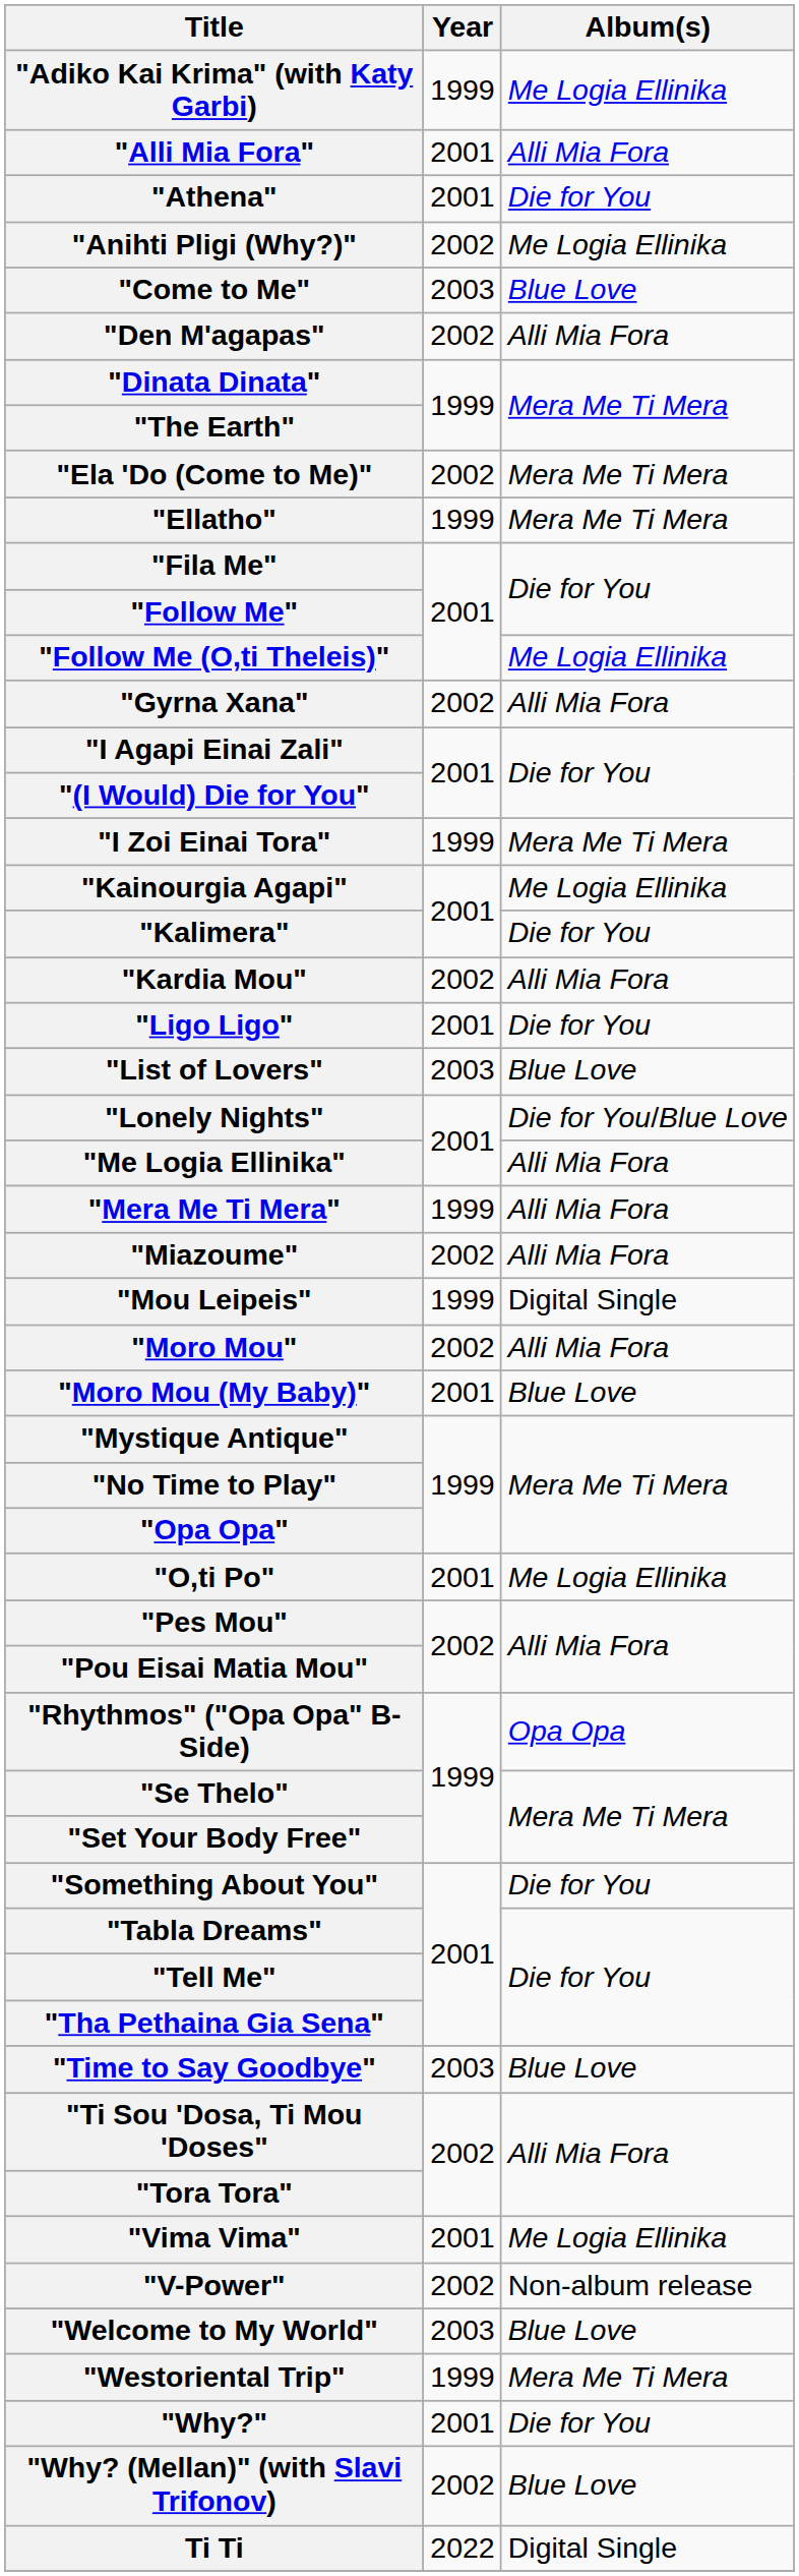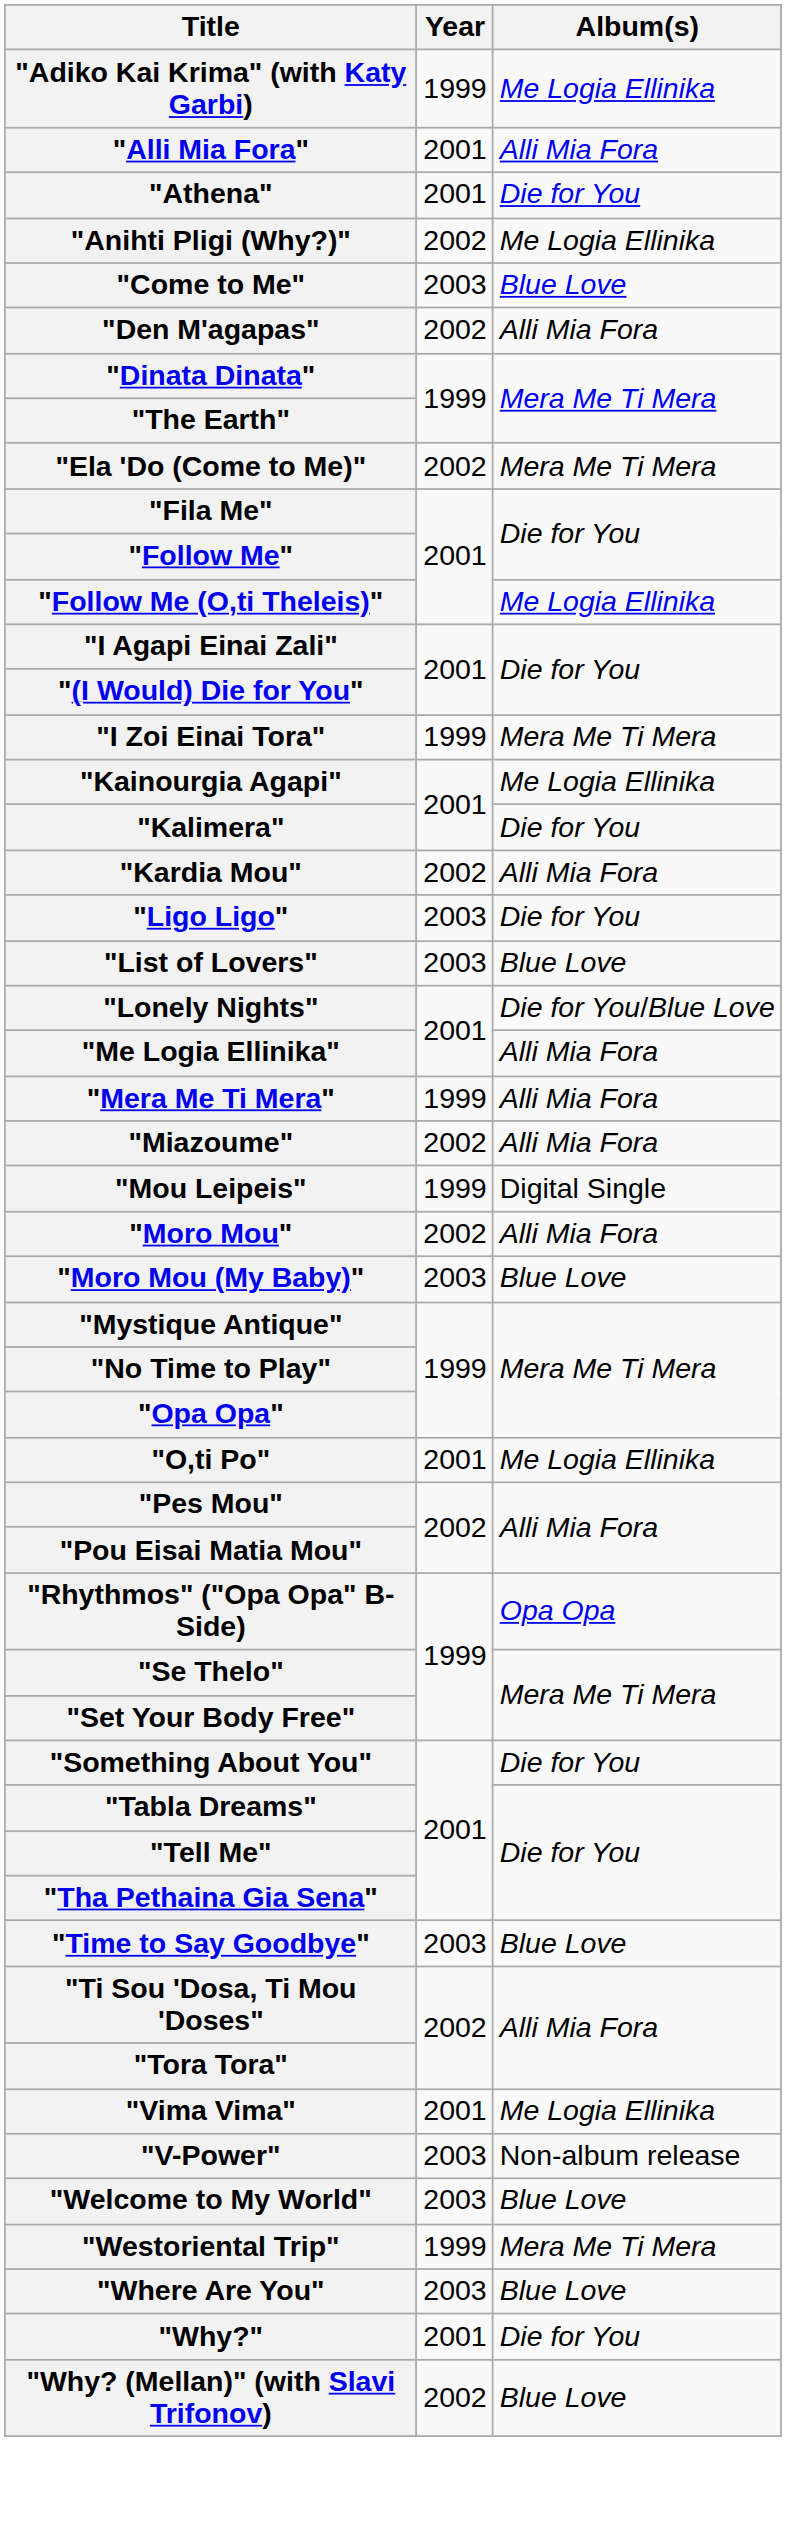- row: "Ellatho" | 1999 | Mera Me Ti Mera
- row: "Gyrna Xana" | 2002 | Alli Mia Fora
"Ligo Ligo" | Year: 2001 -> 2003
"Moro Mou (My Baby)" | Year: 2001 -> 2003
"V-Power" | Year: 2002 -> 2003
+ row: "Where Are You" | 2003 | Blue Love
- row: Ti Ti | 2022 | Digital Single
